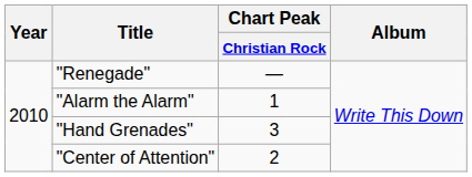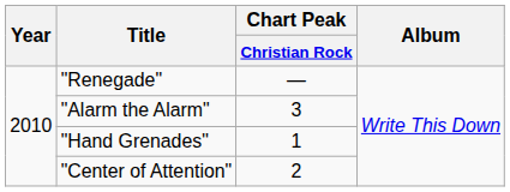"Alarm the Alarm" | Chart Peak / Christian Rock: 1 -> 3
"Hand Grenades" | Chart Peak / Christian Rock: 3 -> 1
